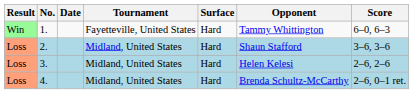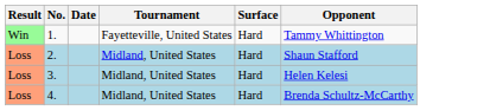- column: Score | 6–0, 6–3 | 3–6, 3–6 | 2–6, 2–6 | 2–6, 0–1 ret.
